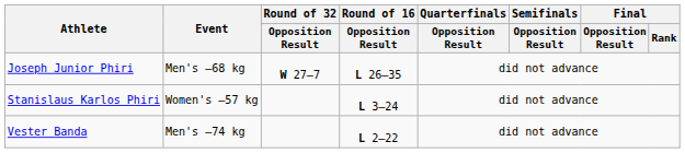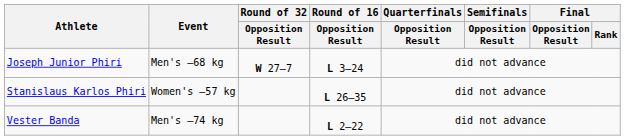Joseph Junior Phiri | Round of 16 / Opposition Result: L 26–35 -> L 3–24
Stanislaus Karlos Phiri | Round of 16 / Opposition Result: L 3–24 -> L 26–35
